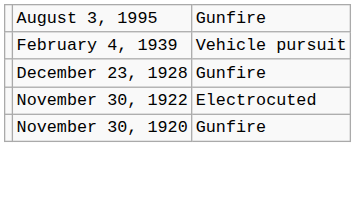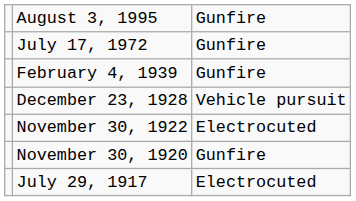+ row: July 17, 1972 | Gunfire
February 4, 1939 | column 3: Vehicle pursuit -> Gunfire
December 23, 1928 | column 3: Gunfire -> Vehicle pursuit
+ row: July 29, 1917 | Electrocuted
